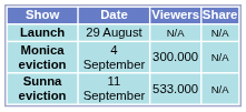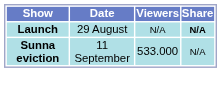Launch | Share: normal -> bold
- row: Monica eviction | 4 September | 300.000 | N/A
